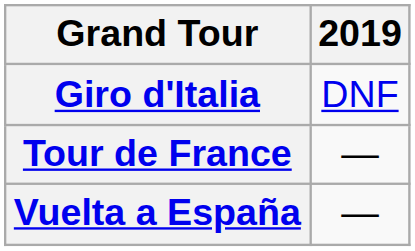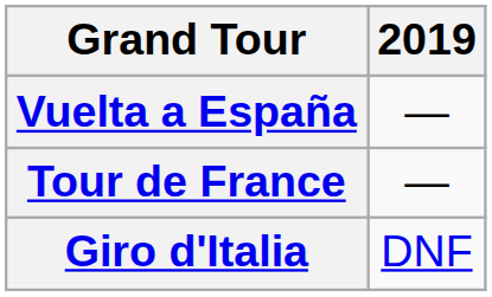rows swapped: Giro d'Italia <-> Vuelta a España
